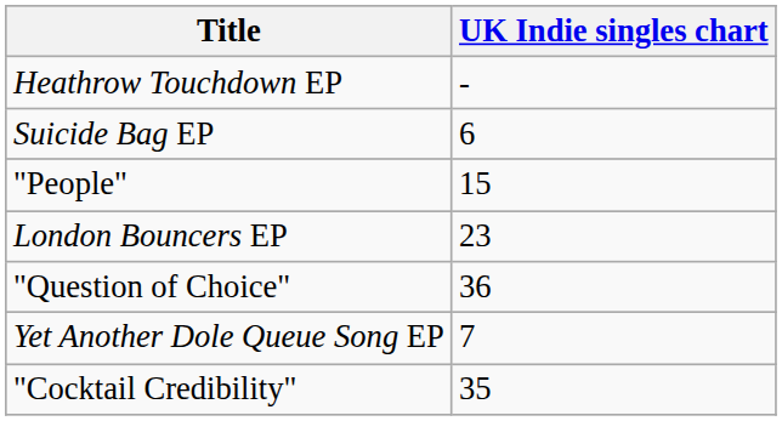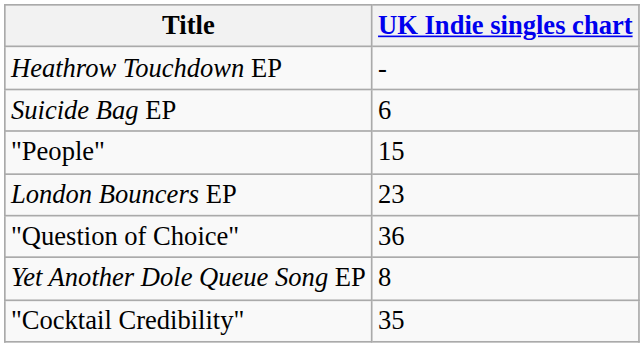Yet Another Dole Queue Song EP | UK Indie singles chart: 7 -> 8
